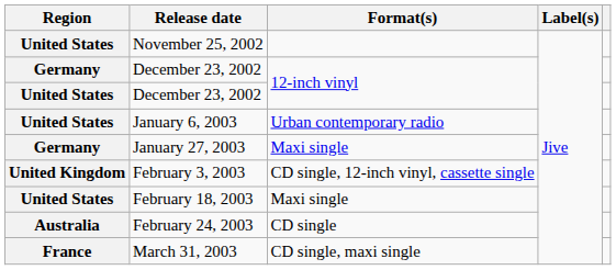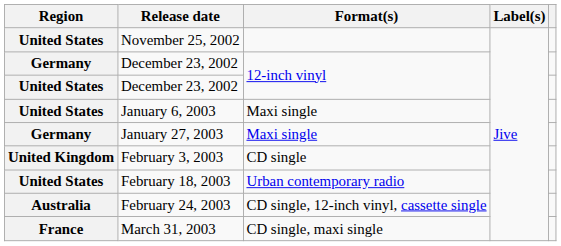January 6, 2003 | Format(s): Urban contemporary radio -> Maxi single
February 3, 2003 | Format(s): CD single, 12-inch vinyl, cassette single -> CD single
February 18, 2003 | Format(s): Maxi single -> Urban contemporary radio
February 24, 2003 | Format(s): CD single -> CD single, 12-inch vinyl, cassette single
